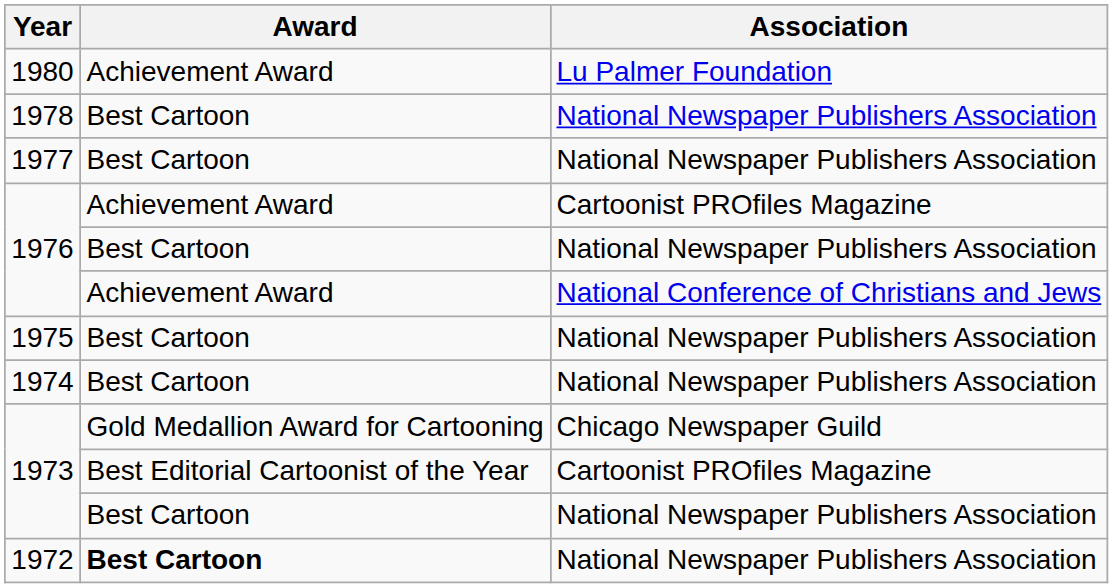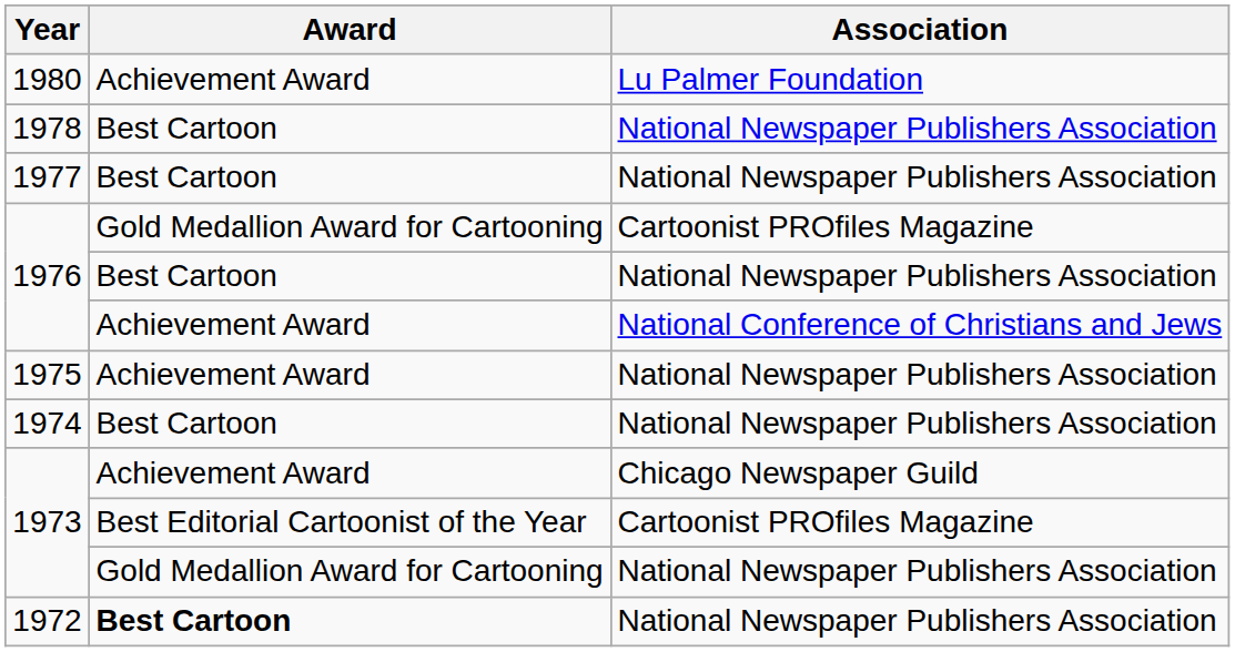1976 / Cartoonist PROfiles Magazine | Award: Achievement Award -> Gold Medallion Award for Cartooning
1975 | Award: Best Cartoon -> Achievement Award
1973 / Chicago Newspaper Guild | Award: Gold Medallion Award for Cartooning -> Achievement Award
1973 / National Newspaper Publishers Association | Award: Best Cartoon -> Gold Medallion Award for Cartooning
